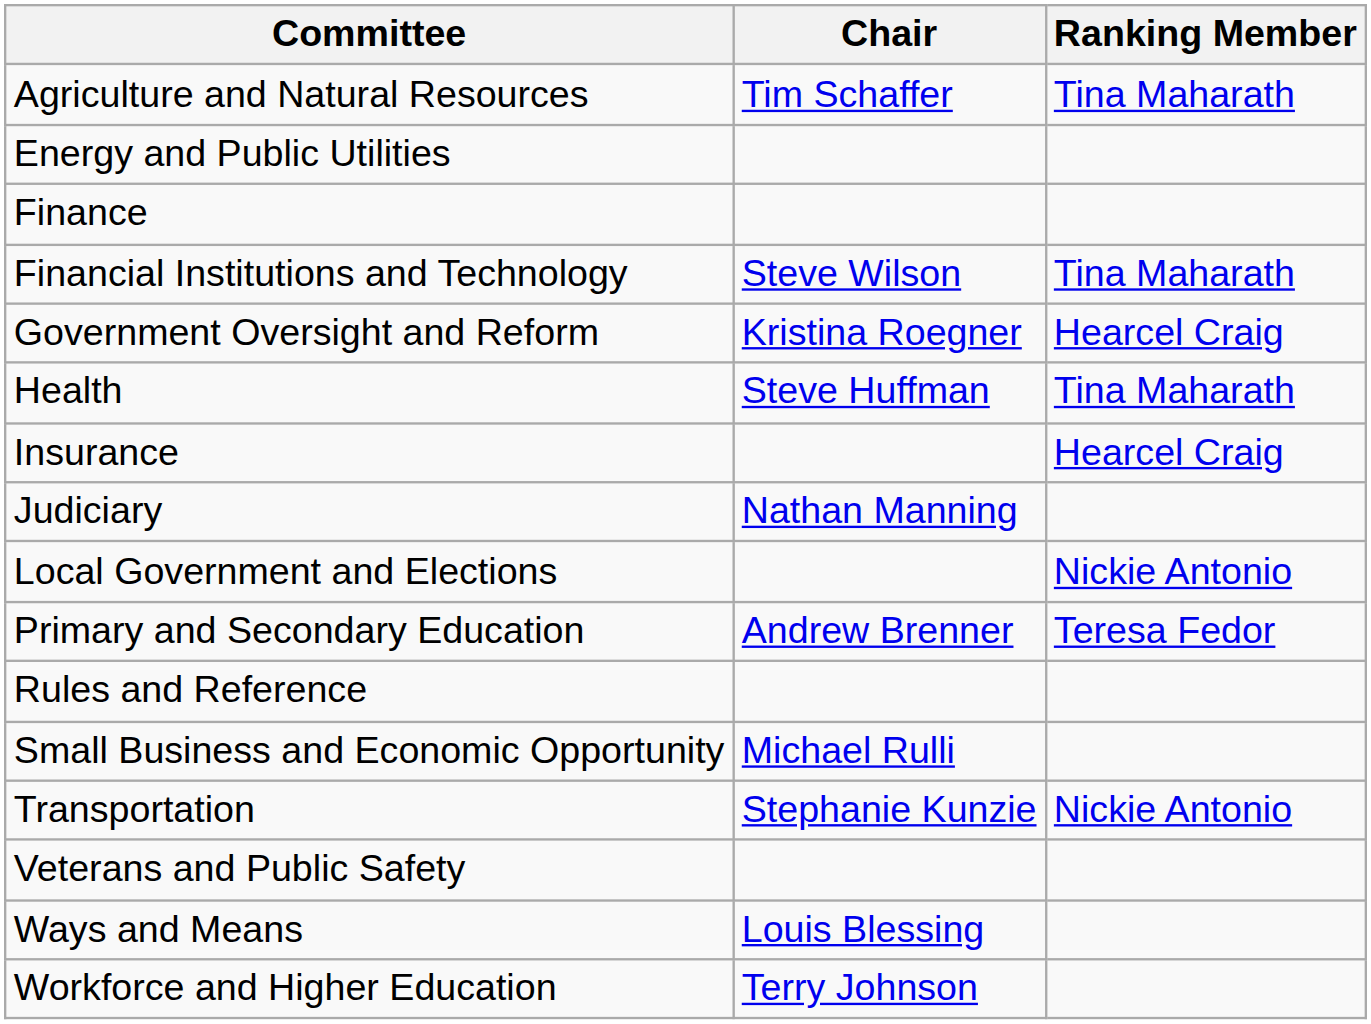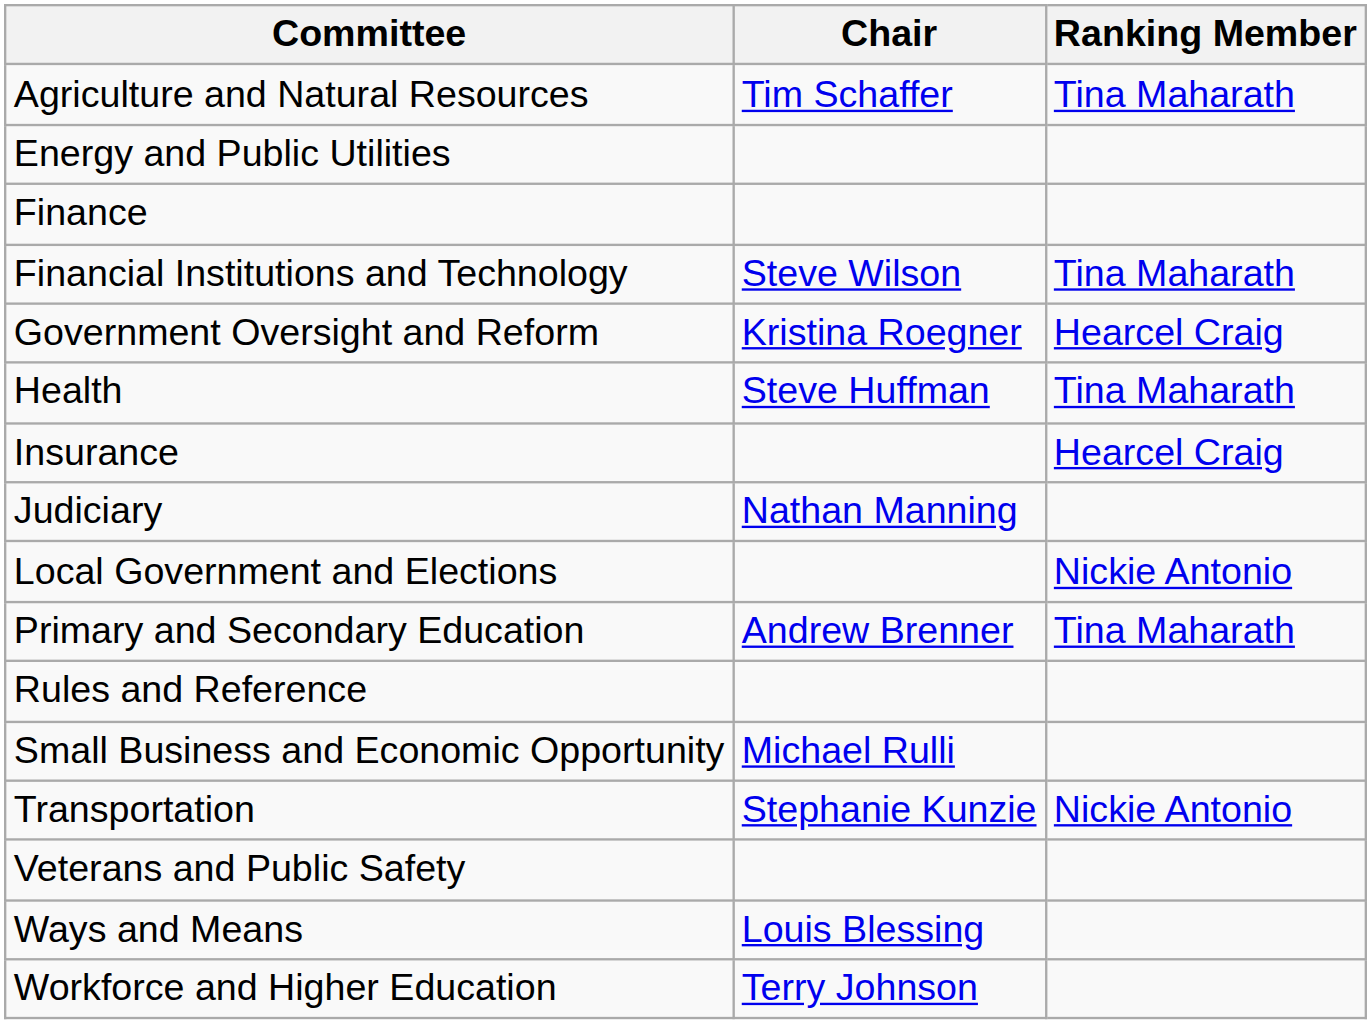Primary and Secondary Education | Ranking Member: Teresa Fedor -> Tina Maharath
